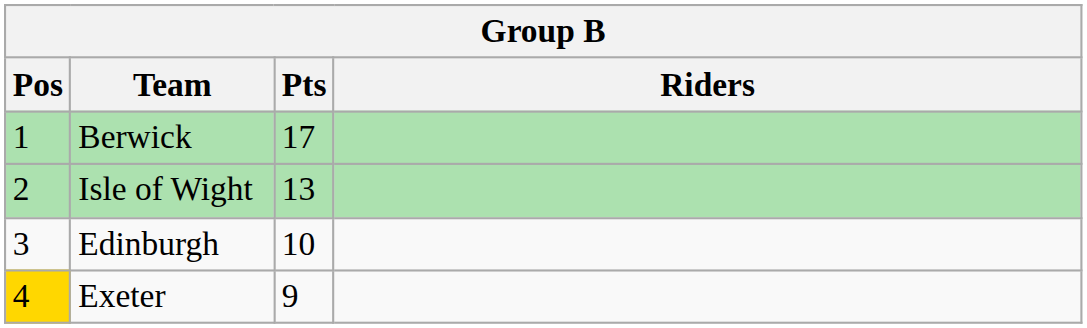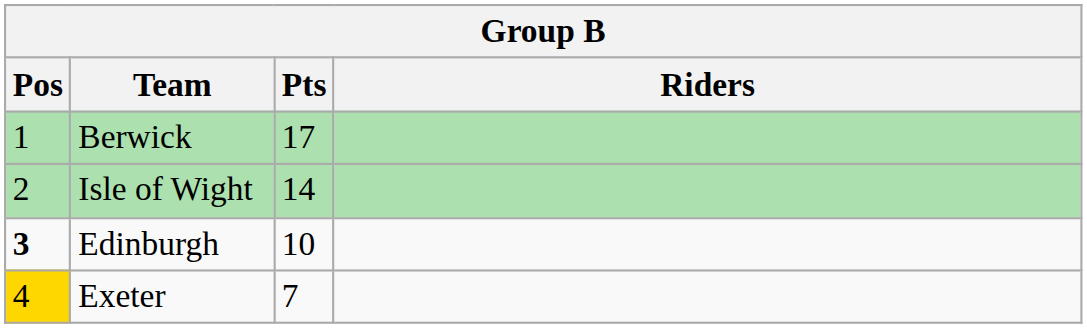Isle of Wight | Pts: 13 -> 14
Edinburgh | Pos: normal -> bold
Exeter | Pts: 9 -> 7
